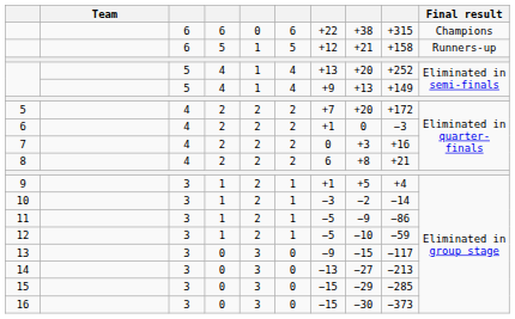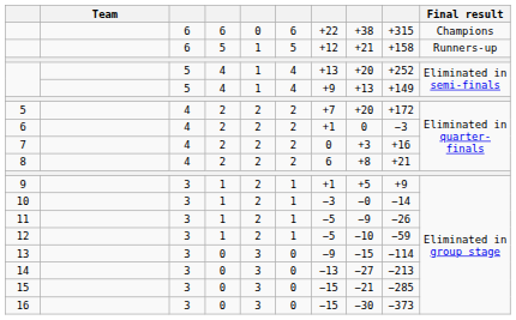9 | column 9: +4 -> +9
10 | column 8: −2 -> −0
11 | column 9: −86 -> −26
13 | column 9: −117 -> −114
15 | column 8: −29 -> −21
